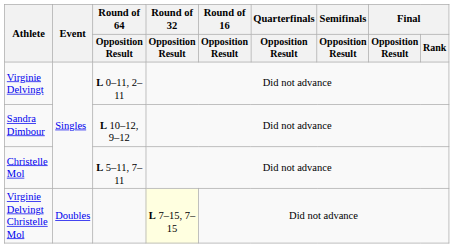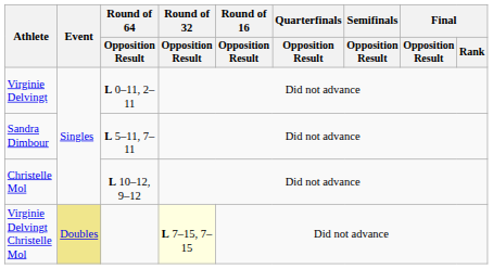Sandra Dimbour | Round of 64 / Opposition Result: L 10–12, 9–12 -> L 5–11, 7–11
Christelle Mol | Round of 64 / Opposition Result: L 5–11, 7–11 -> L 10–12, 9–12
Virginie Delvingt Christelle Mol | Event: no background -> khaki background
